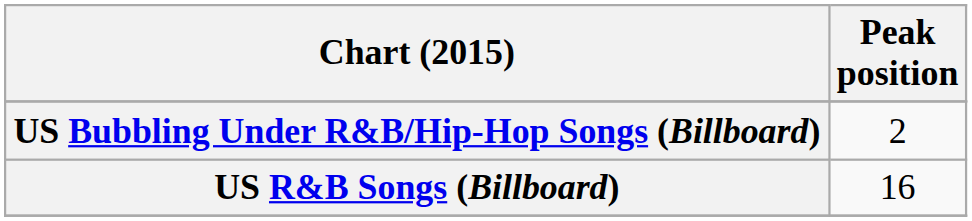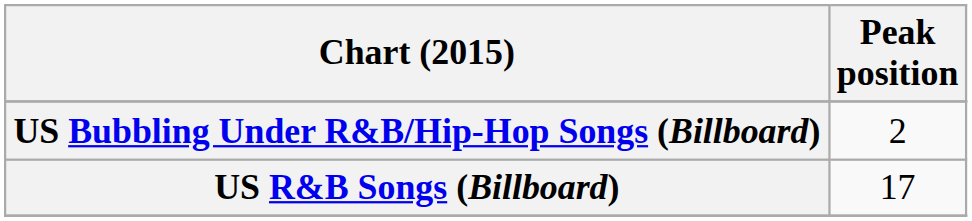US R&B Songs (Billboard) | Peak position: 16 -> 17
